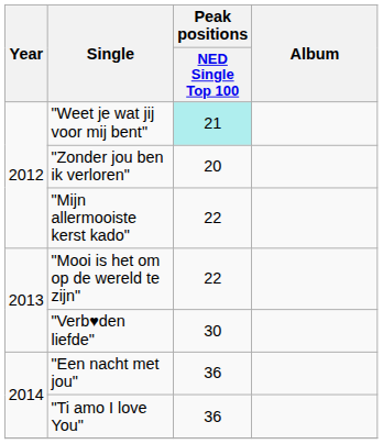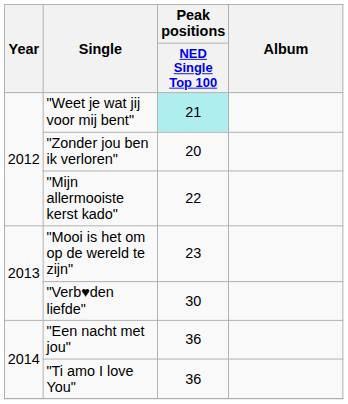"Mooi is het om op de wereld te zijn" | Peak positions / NED Single Top 100: 22 -> 23
